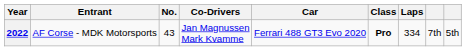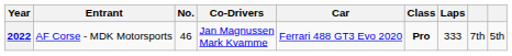2022 | No.: 43 -> 46
2022 | Laps: 334 -> 333
